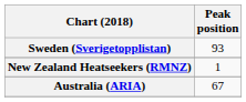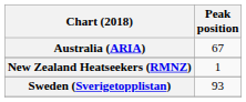rows swapped: Australia (ARIA) <-> Sweden (Sverigetopplistan)
